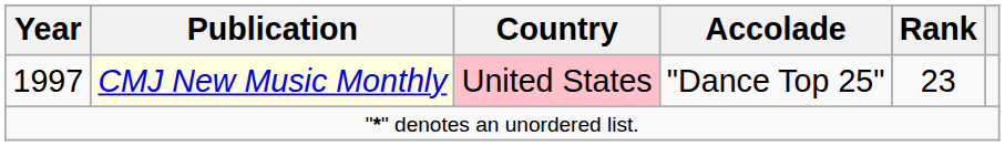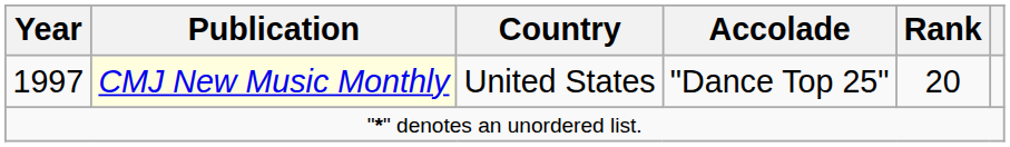1997 | Country: pink background -> no background
1997 | Rank: 23 -> 20
